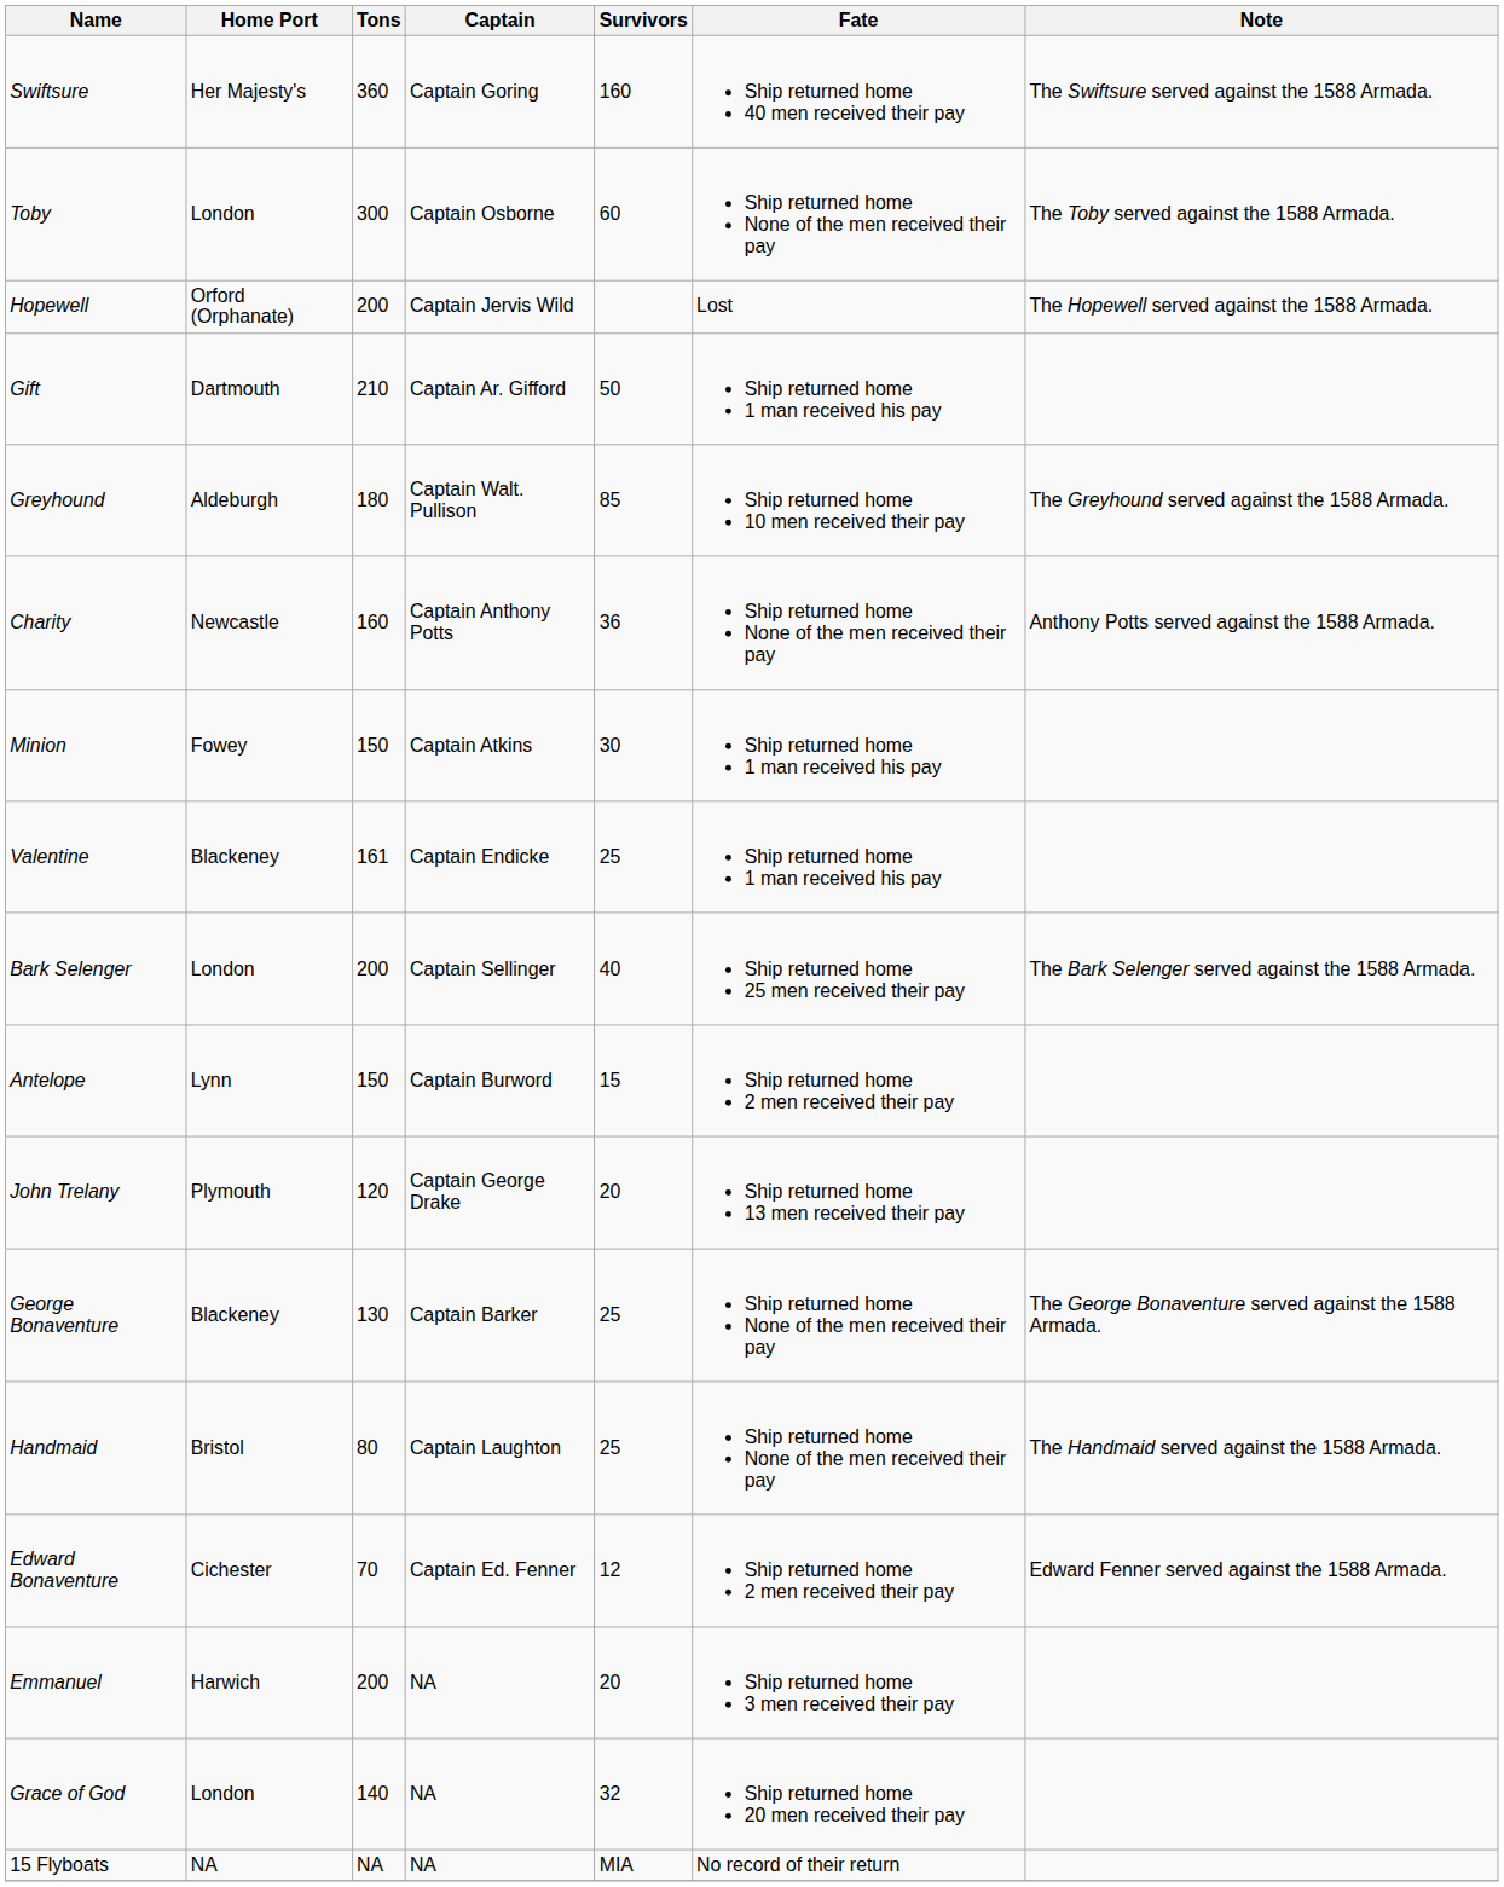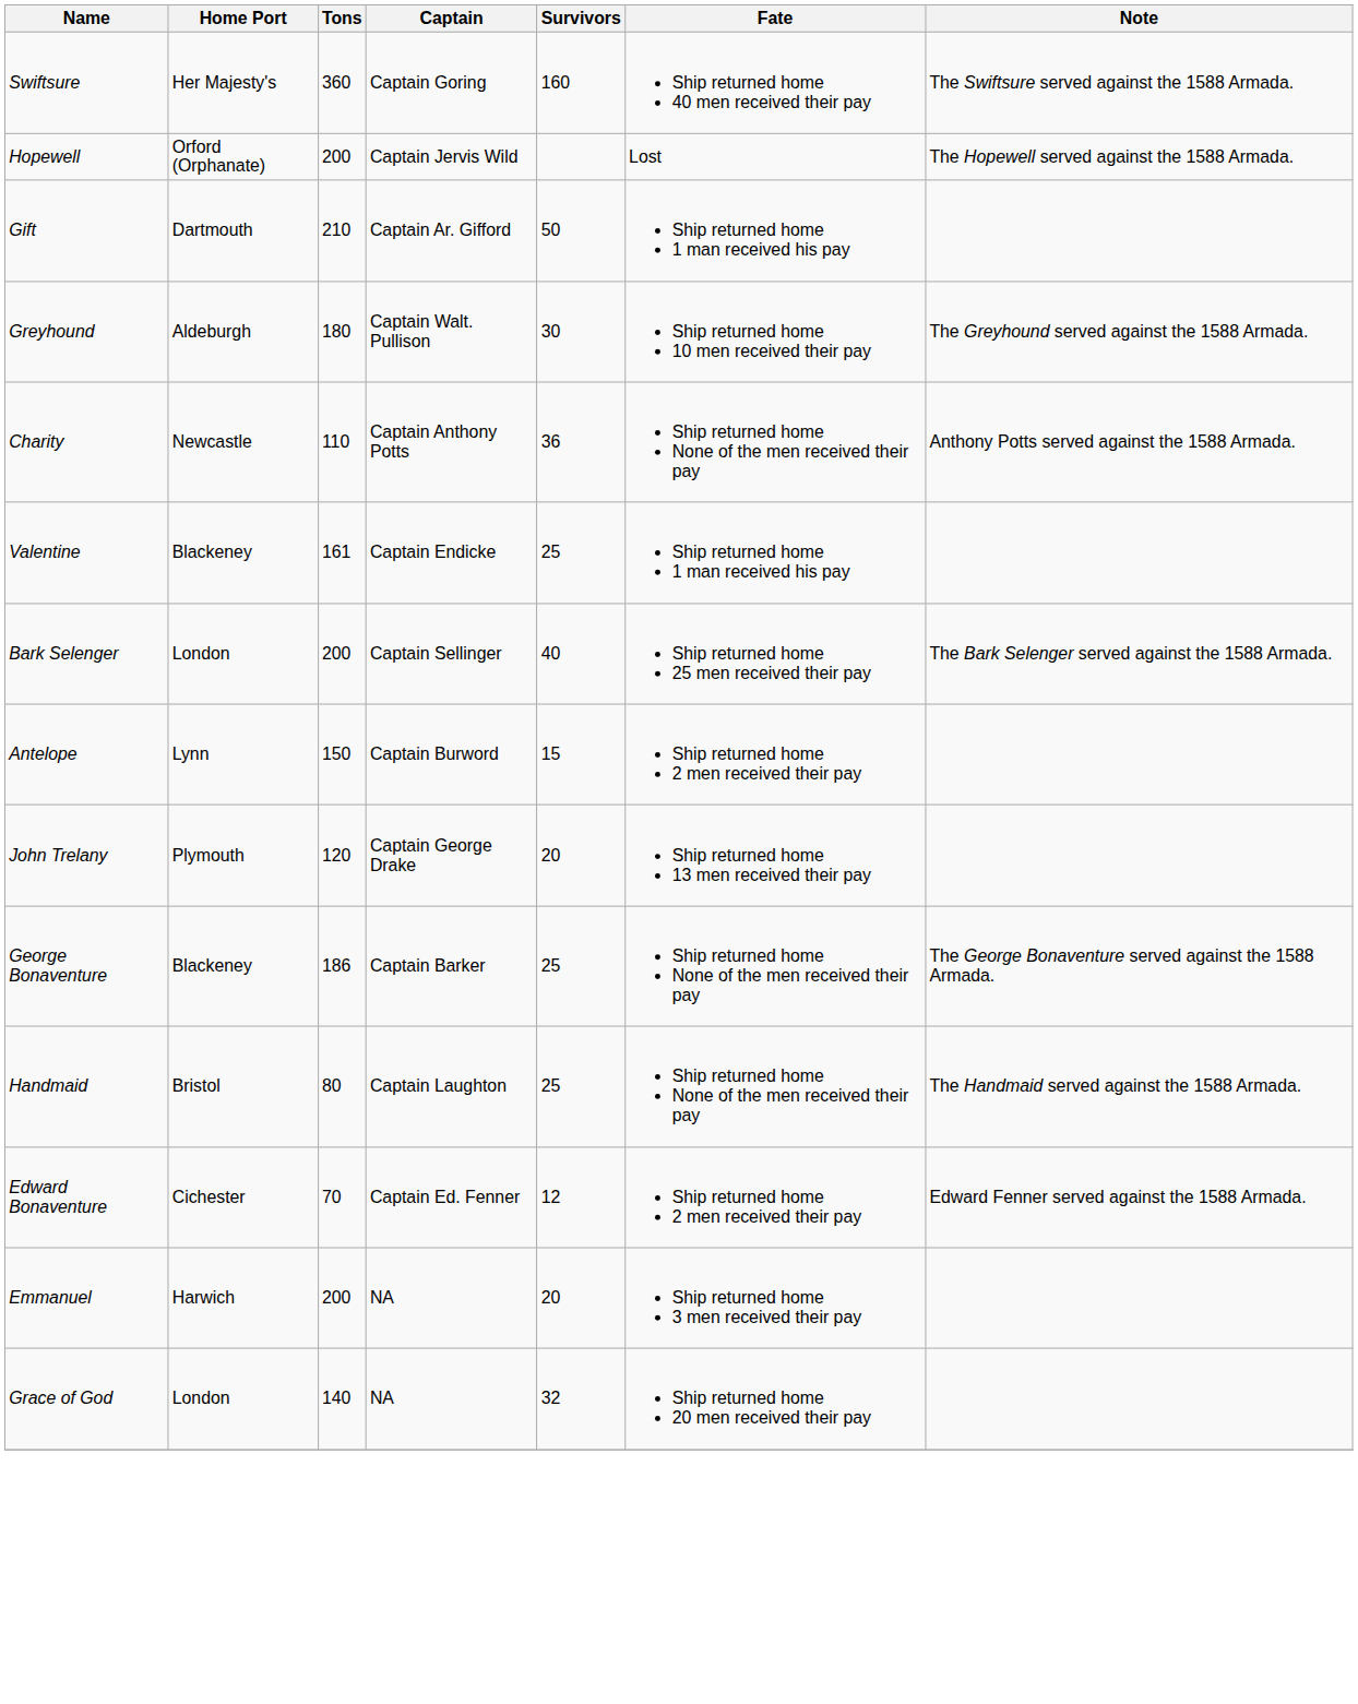- row: Toby | London | 300 | Captain Osborne | 60 | Ship returned home None of the men received their pay | The Toby served against the 1588 Armada.
Greyhound | Survivors: 85 -> 30
Charity | Tons: 160 -> 110
- row: Minion | Fowey | 150 | Captain Atkins | 30 | Ship returned home 1 man received his pay
George Bonaventure | Tons: 130 -> 186
- row: 15 Flyboats | NA | NA | NA | MIA | No record of their return
